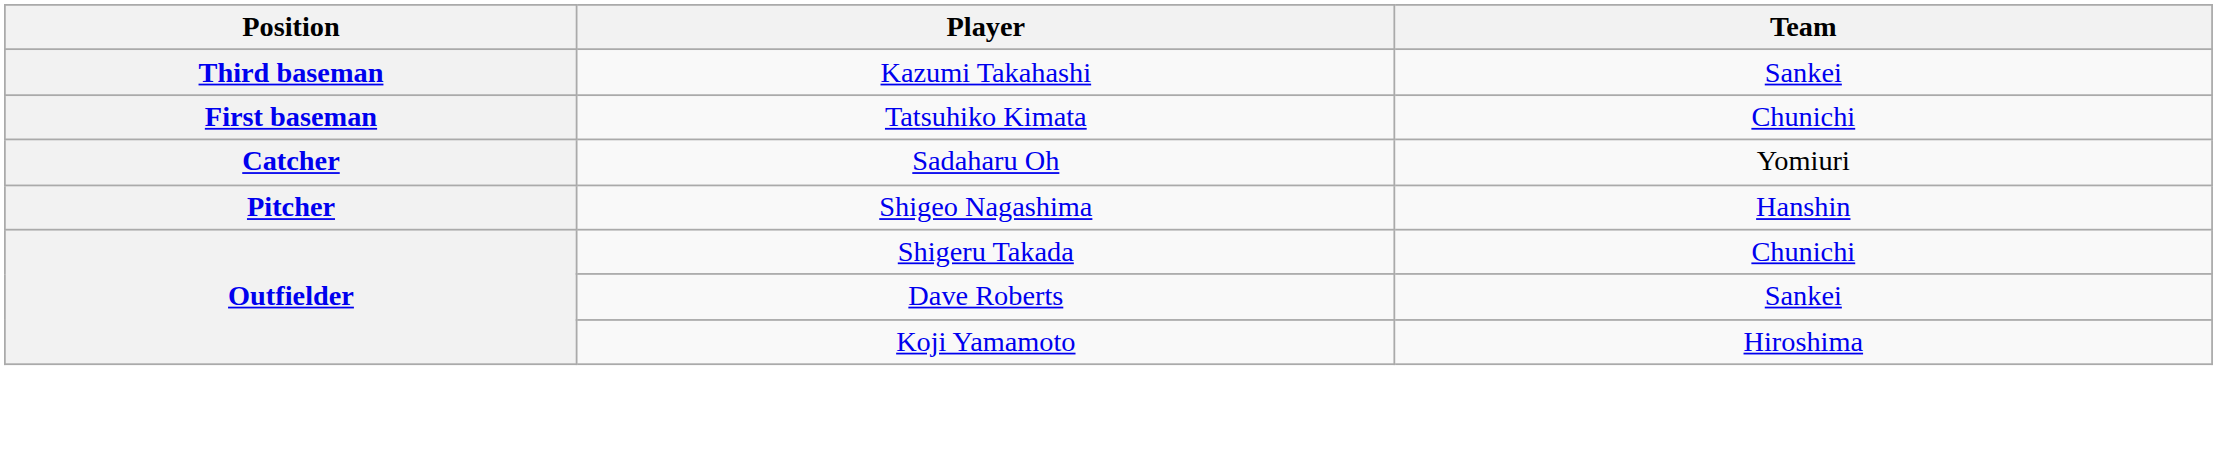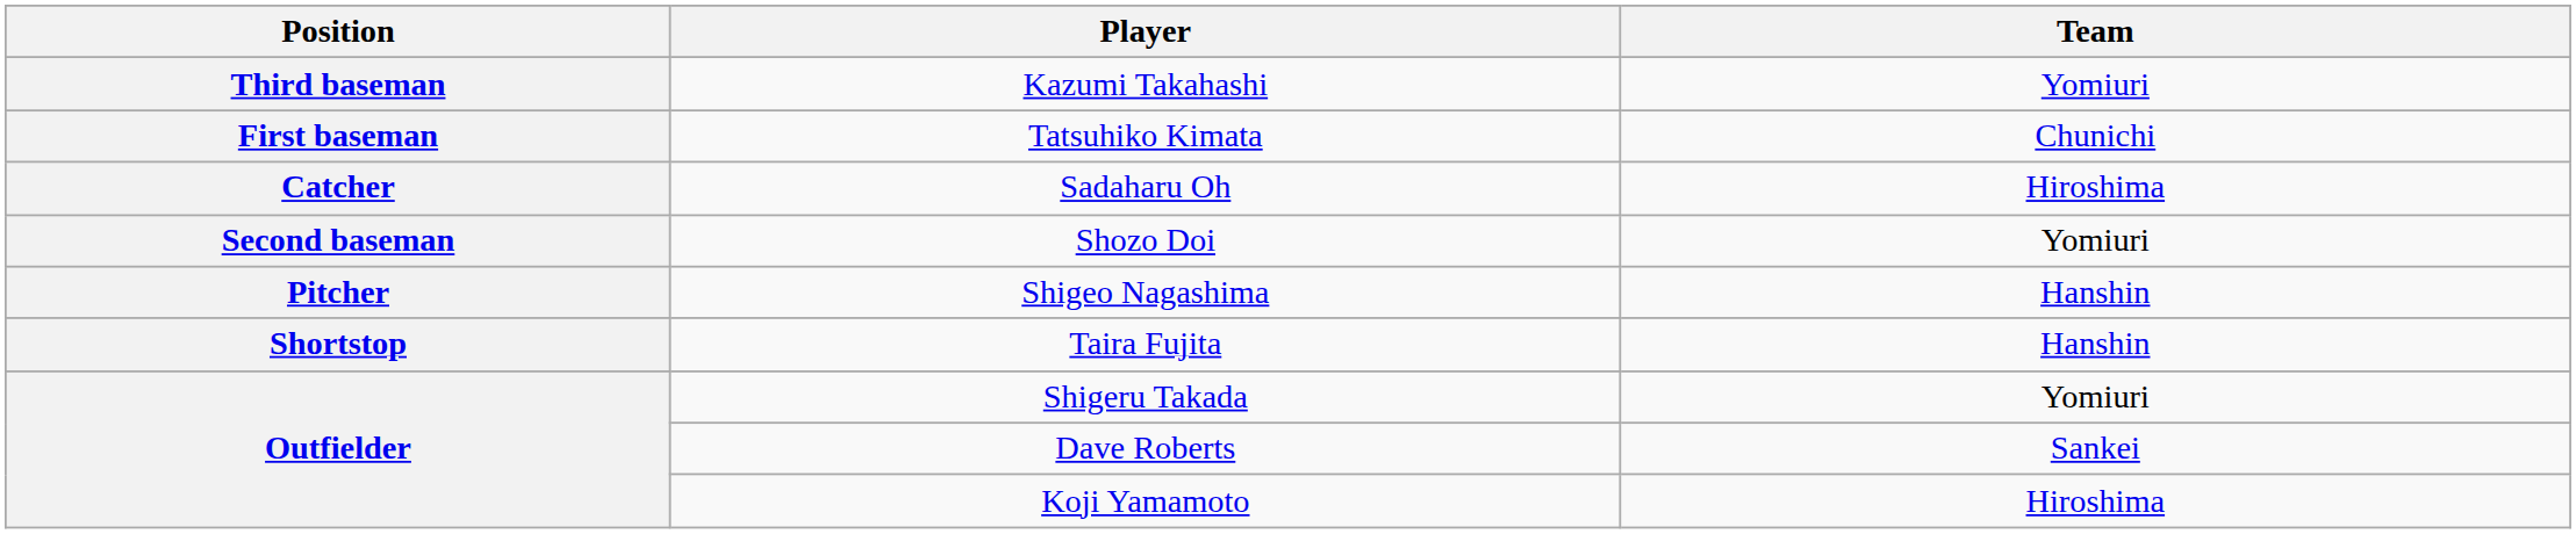Kazumi Takahashi | Team: Sankei -> Yomiuri
Sadaharu Oh | Team: Yomiuri -> Hiroshima
+ row: Second baseman | Shozo Doi | Yomiuri
+ row: Shortstop | Taira Fujita | Hanshin
Shigeru Takada | Team: Chunichi -> Yomiuri
